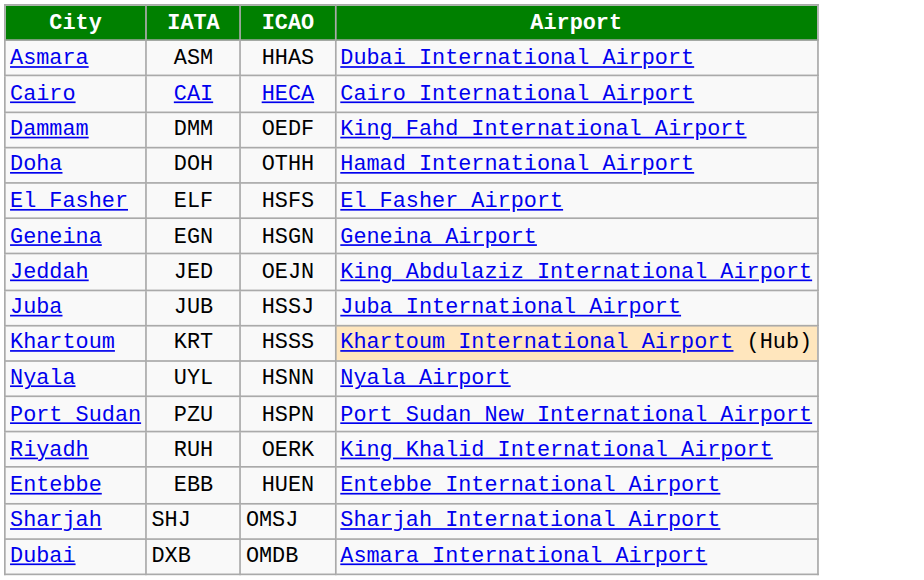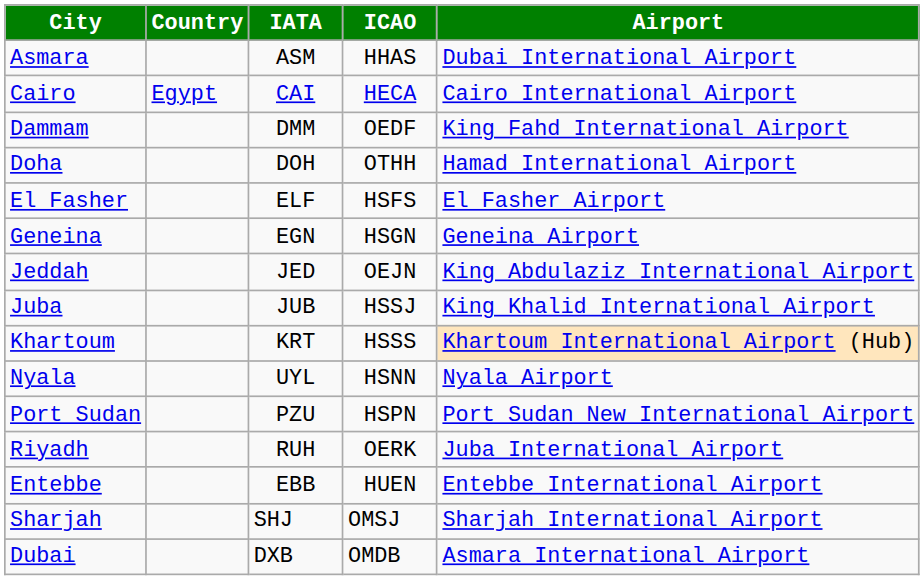+ column: Country | Egypt
Juba | Airport: Juba International Airport -> King Khalid International Airport
Riyadh | Airport: King Khalid International Airport -> Juba International Airport
